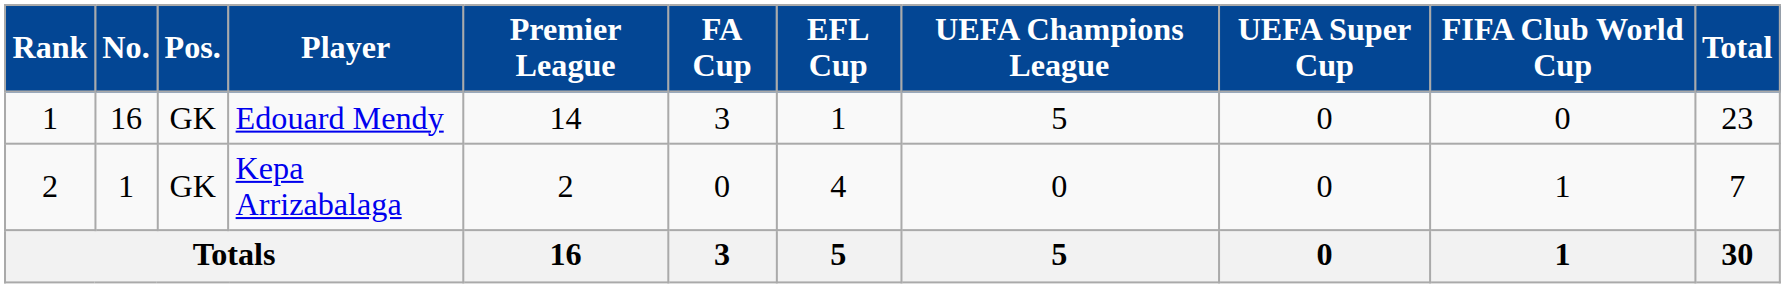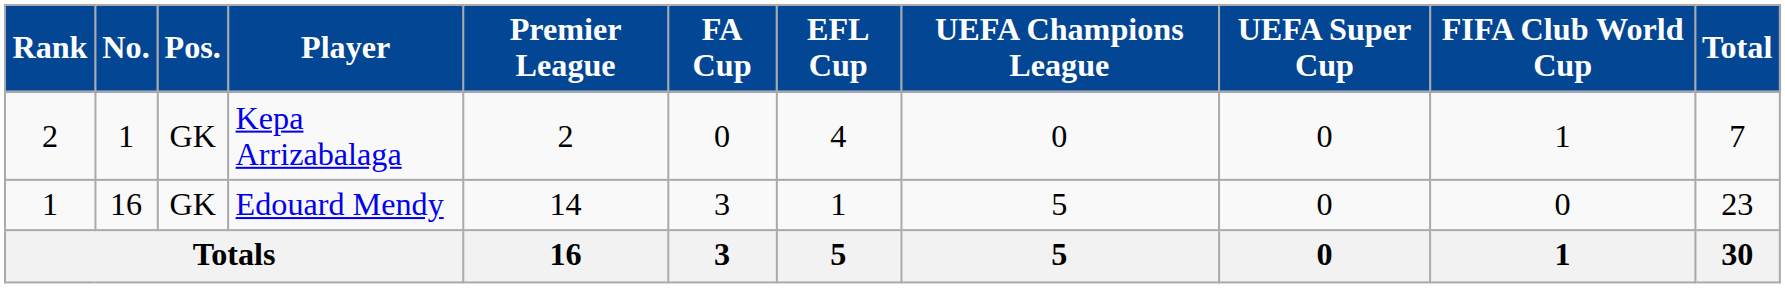rows swapped: Edouard Mendy <-> Kepa Arrizabalaga
